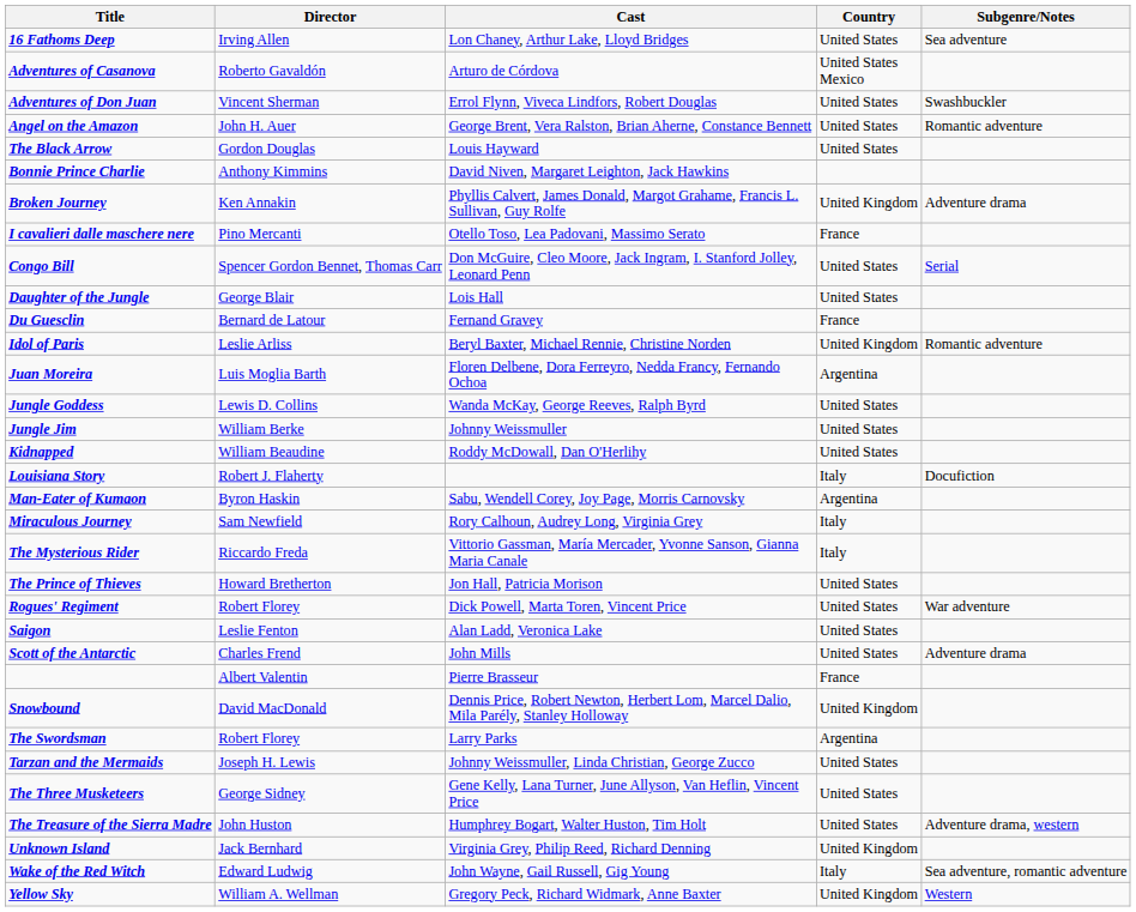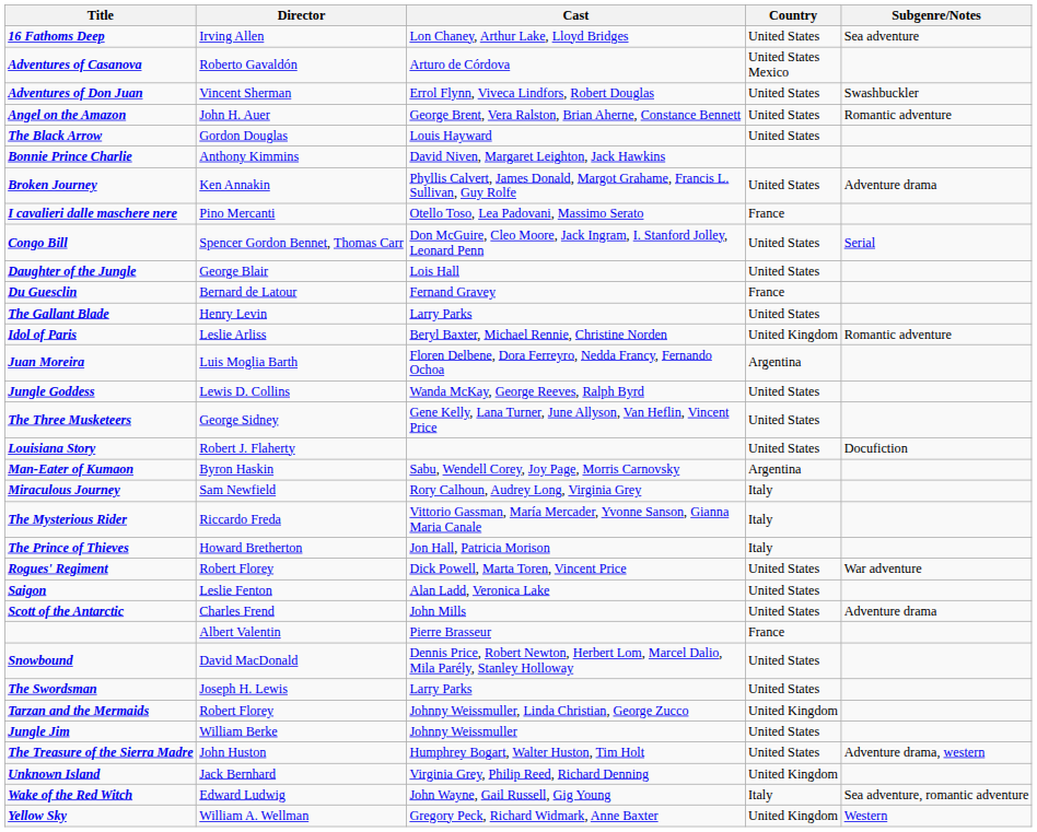Broken Journey | Country: United Kingdom -> United States
+ row: The Gallant Blade | Henry Levin | Larry Parks | United States
rows swapped: Jungle Jim <-> The Three Musketeers
- row: Kidnapped | William Beaudine | Roddy McDowall, Dan O'Herlihy | United States
Louisiana Story | Country: Italy -> United States
The Prince of Thieves | Country: United States -> Italy
Snowbound | Country: United Kingdom -> United States
The Swordsman | Director: Robert Florey -> Joseph H. Lewis
The Swordsman | Country: Argentina -> United States
Tarzan and the Mermaids | Director: Joseph H. Lewis -> Robert Florey
Tarzan and the Mermaids | Country: United States -> United Kingdom
